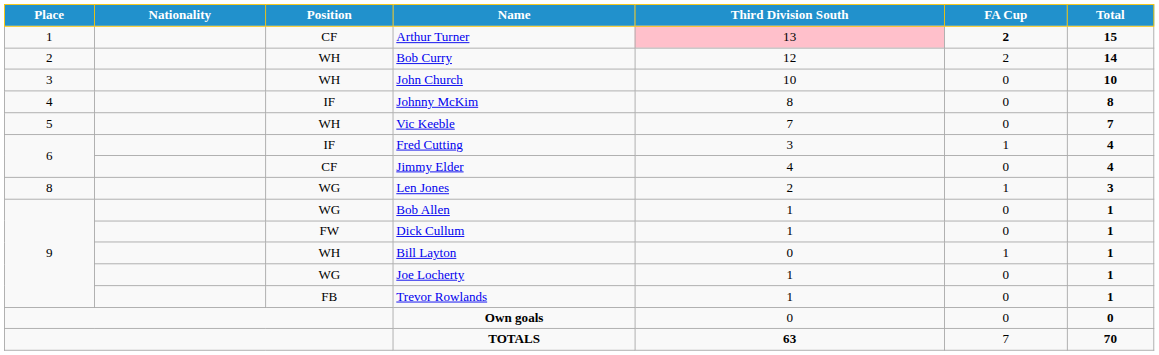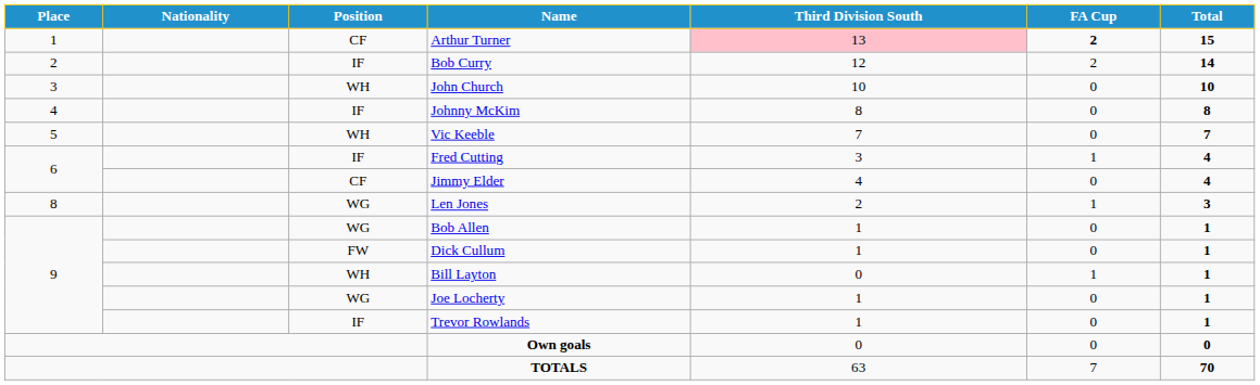Bob Curry | Position: WH -> IF
Trevor Rowlands | Position: FB -> IF
TOTALS | Third Division South: bold -> normal
